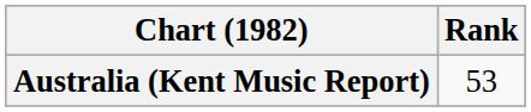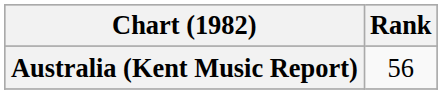Australia (Kent Music Report) | Rank: 53 -> 56
